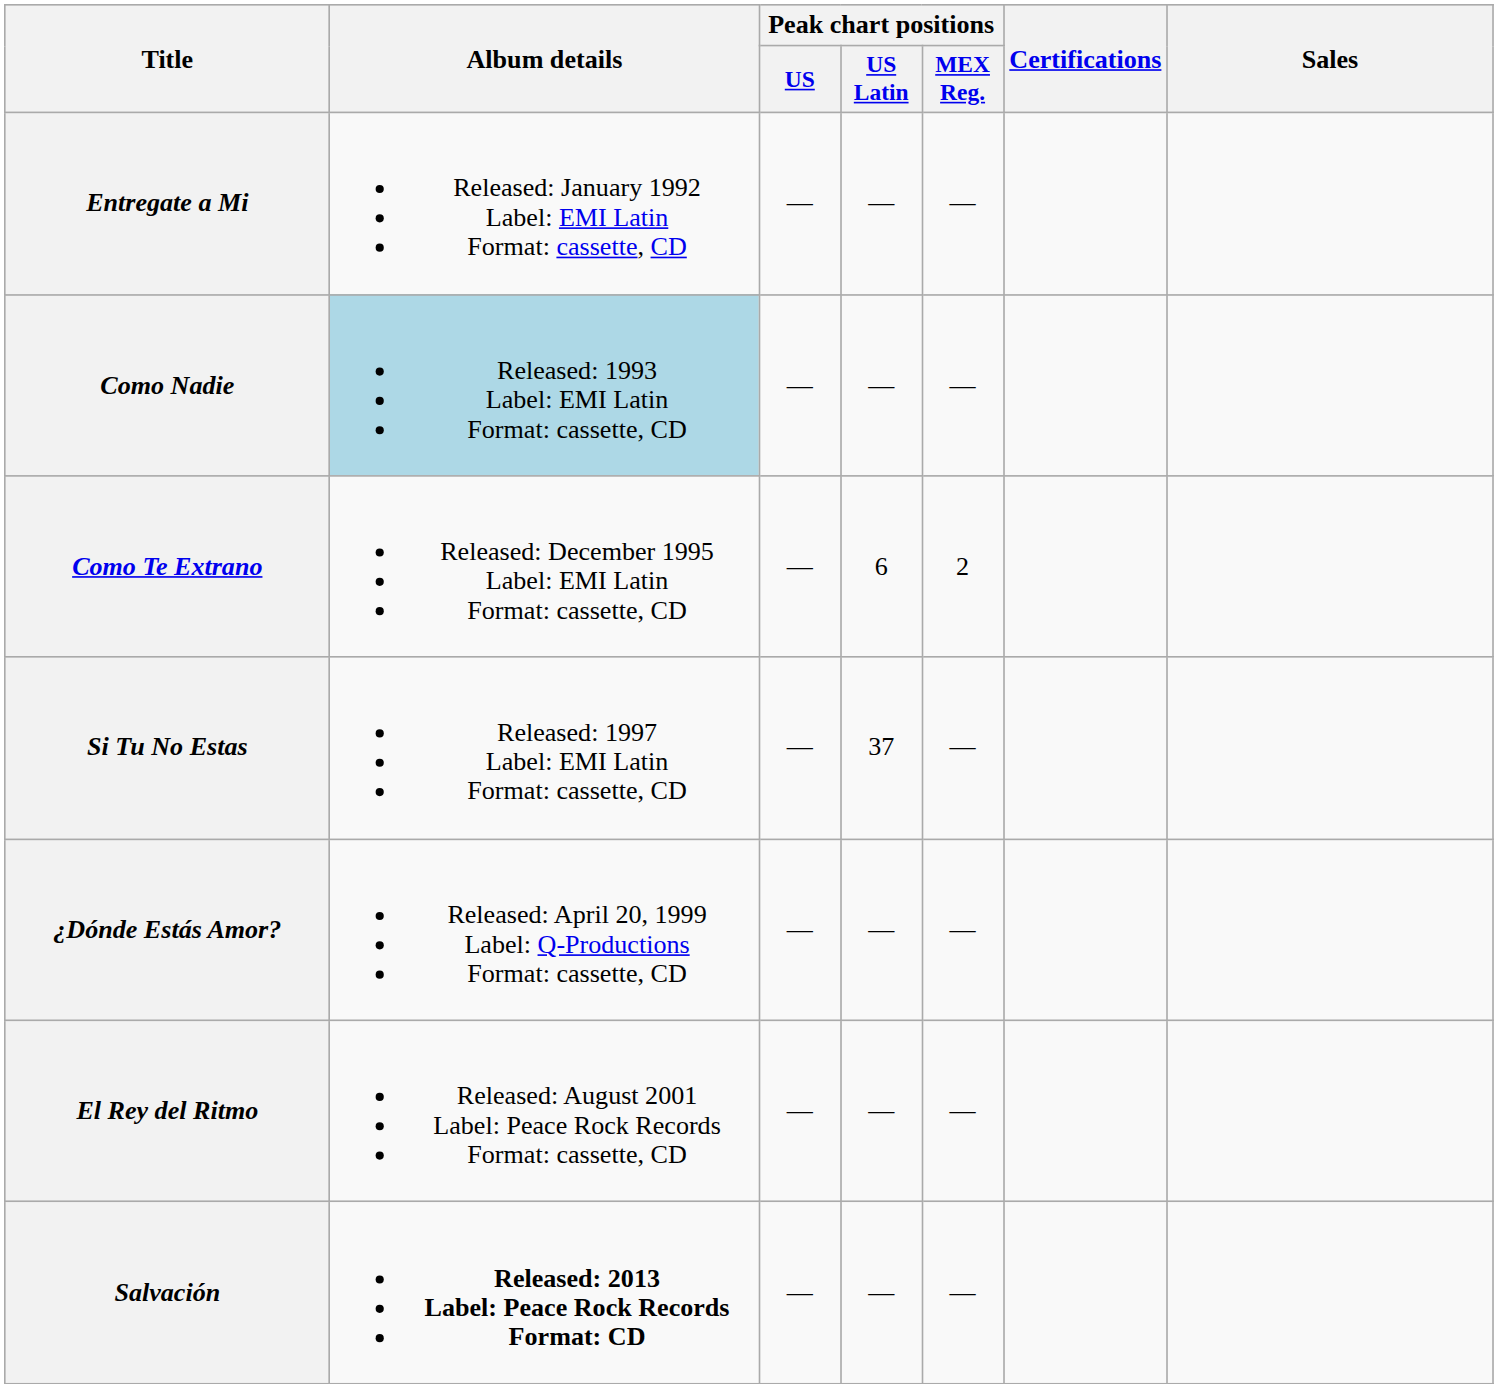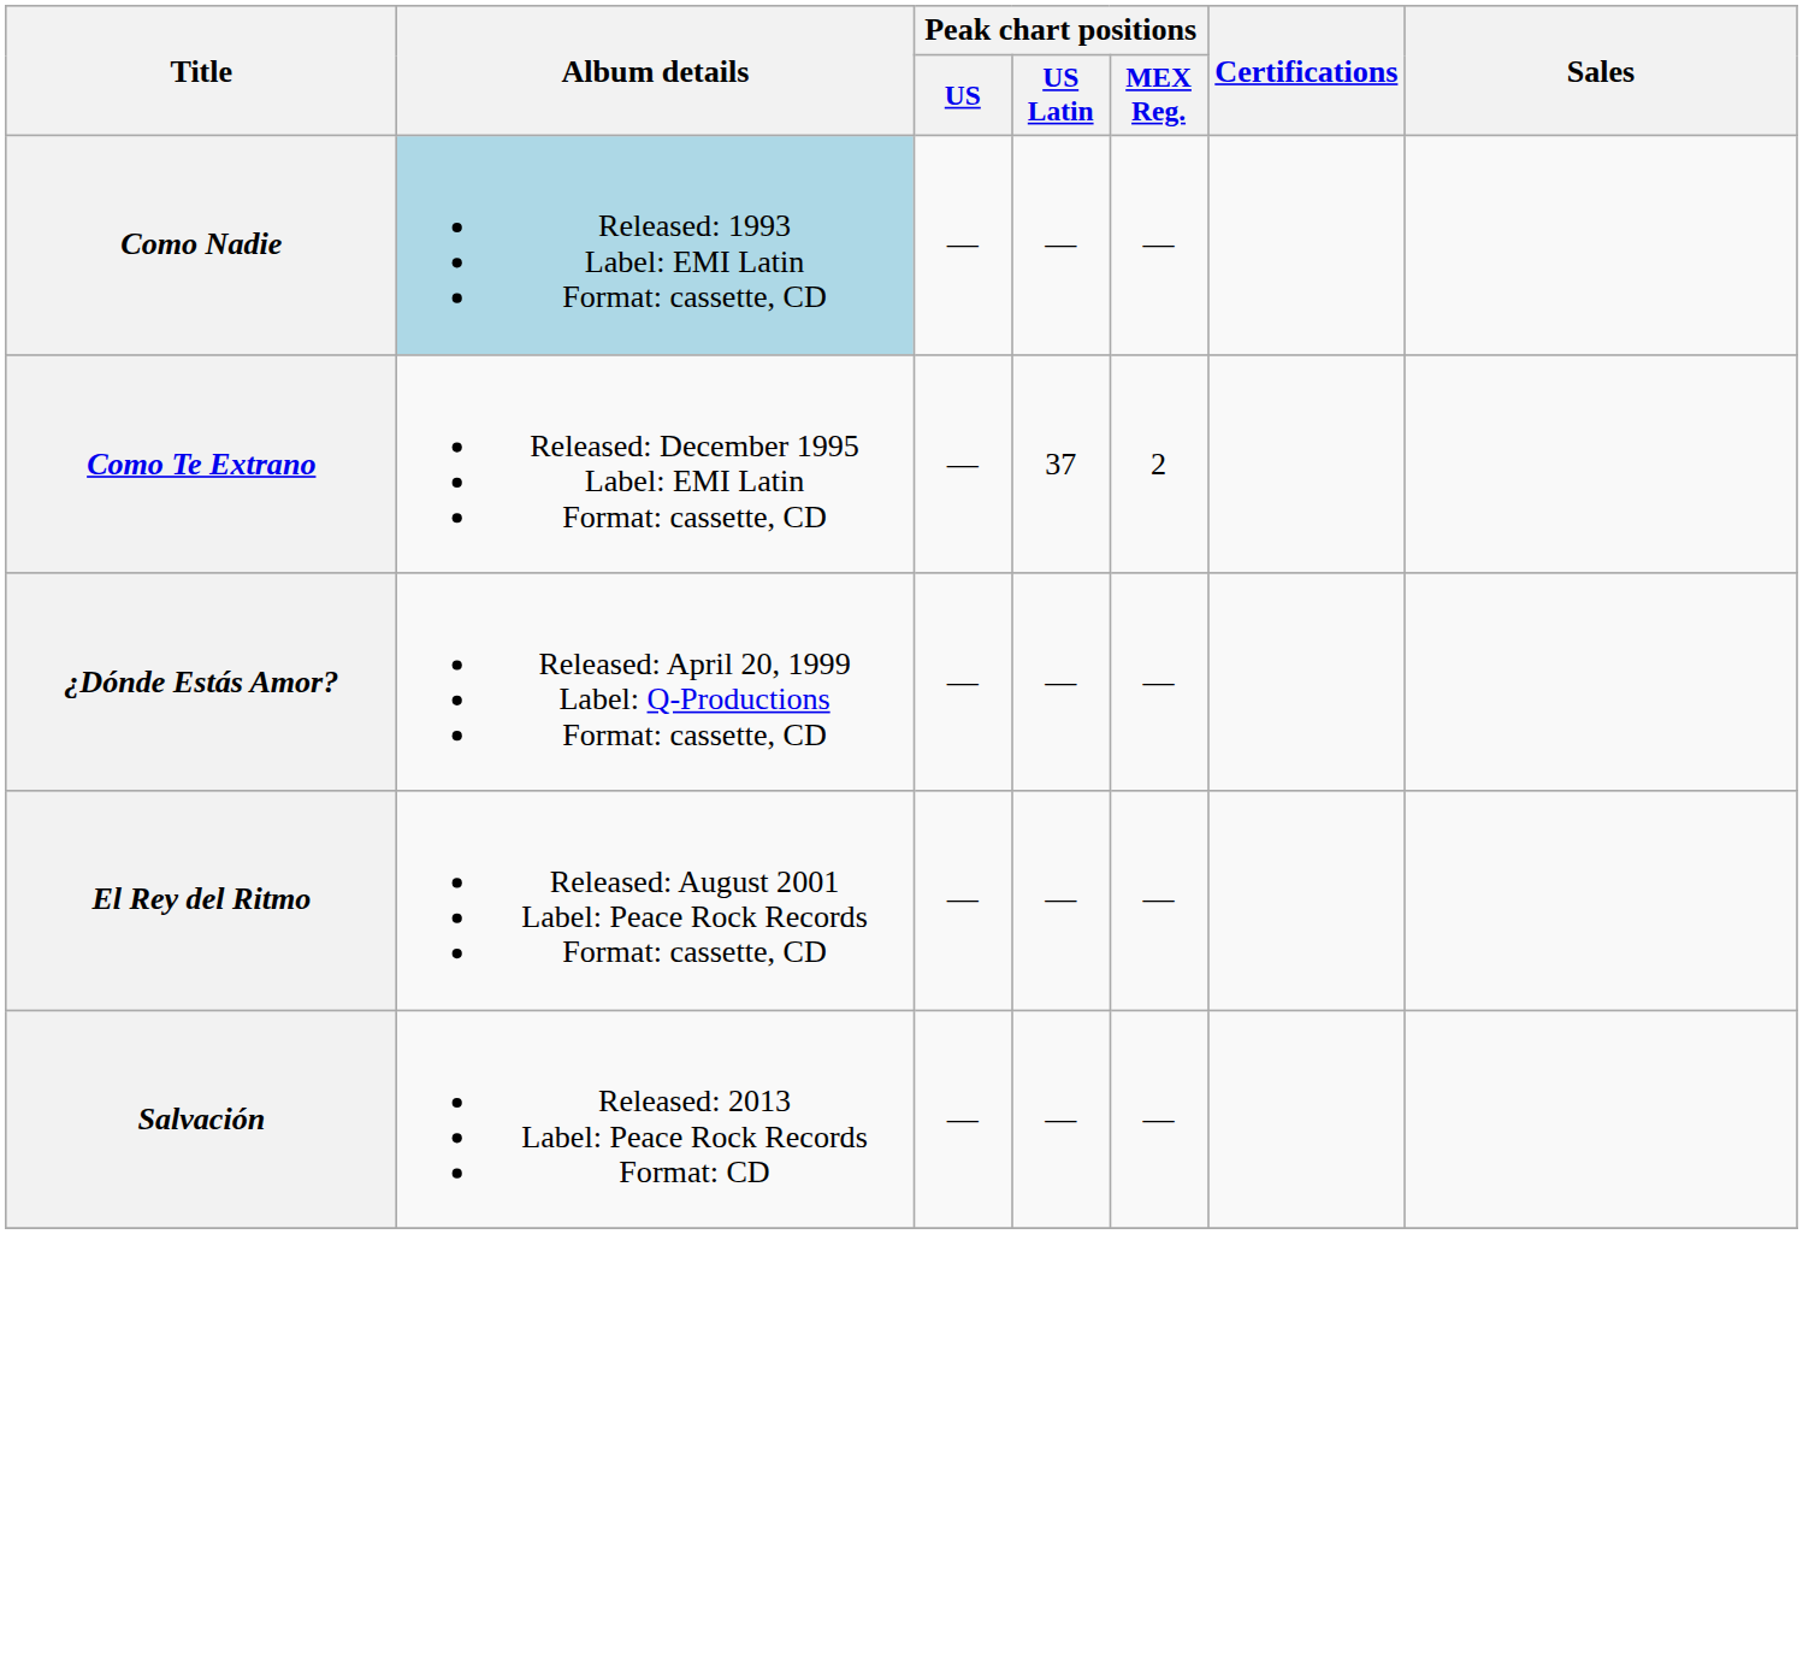- row: Entregate a Mi | Released: January 1992 Label: EMI Latin Format: cassette, CD | — | — | —
Como Te Extrano | Peak chart positions / US Latin: 6 -> 37
- row: Si Tu No Estas | Released: 1997 Label: EMI Latin Format: cassette, CD | — | 37 | —
Salvación | Album details: bold -> normal
